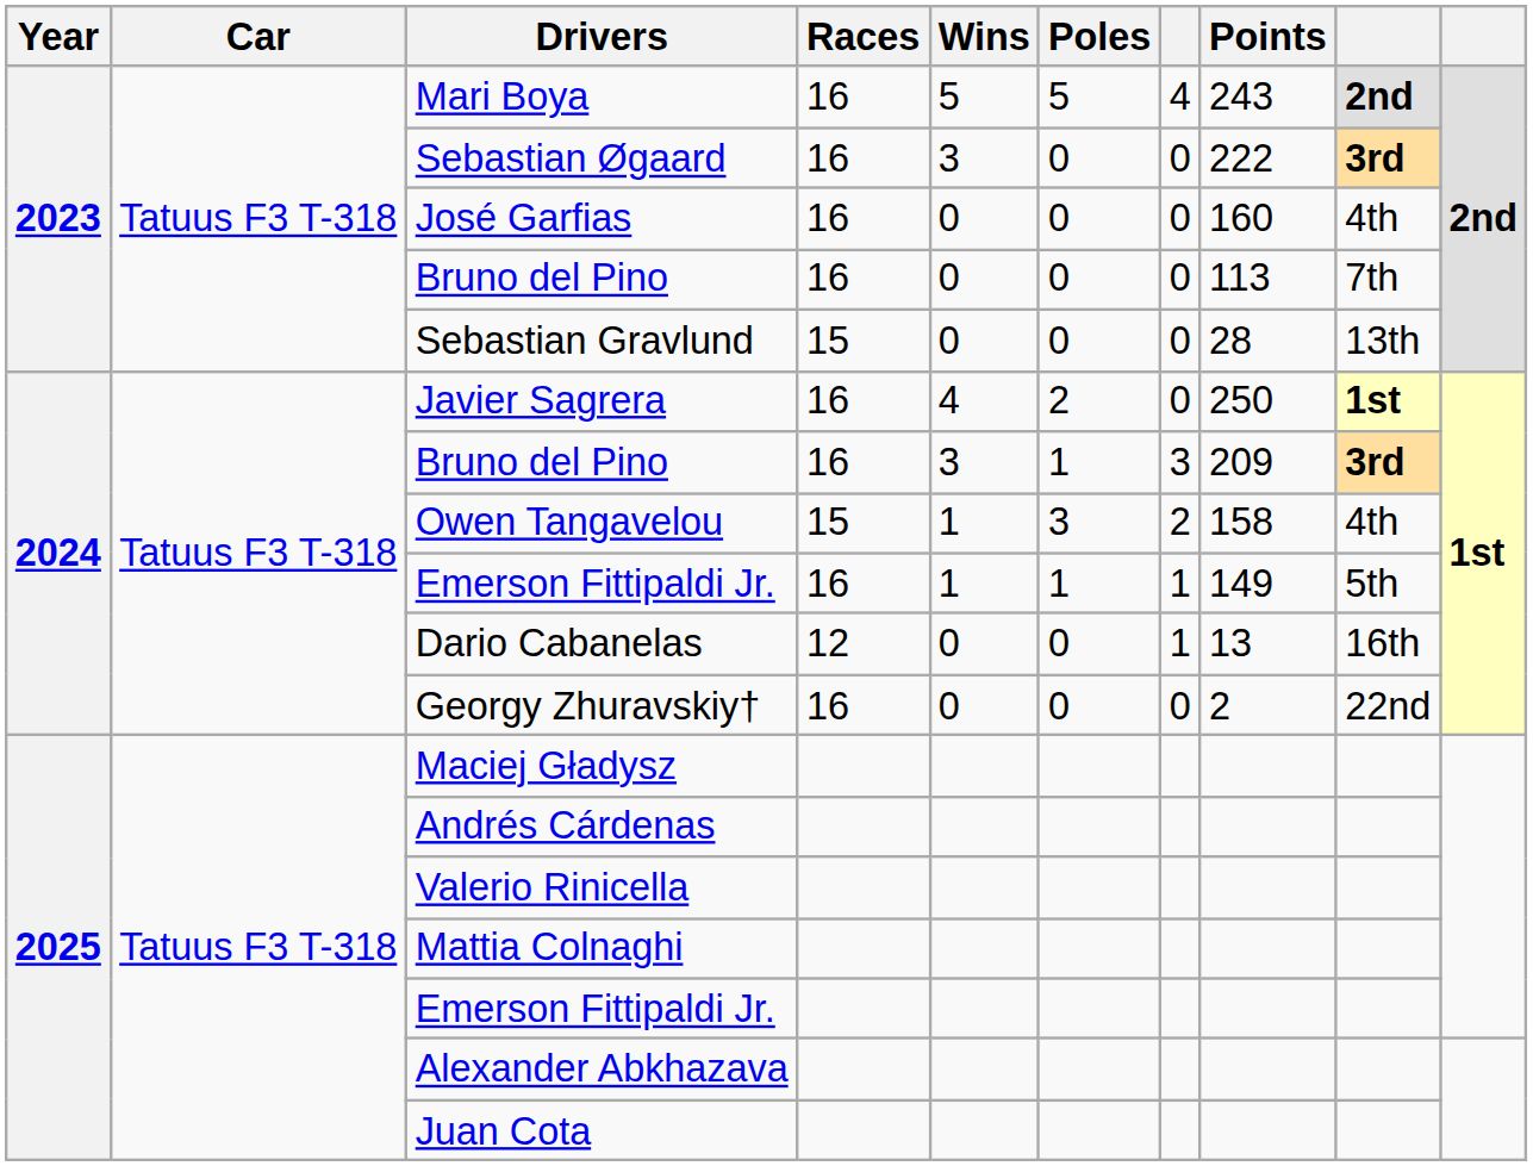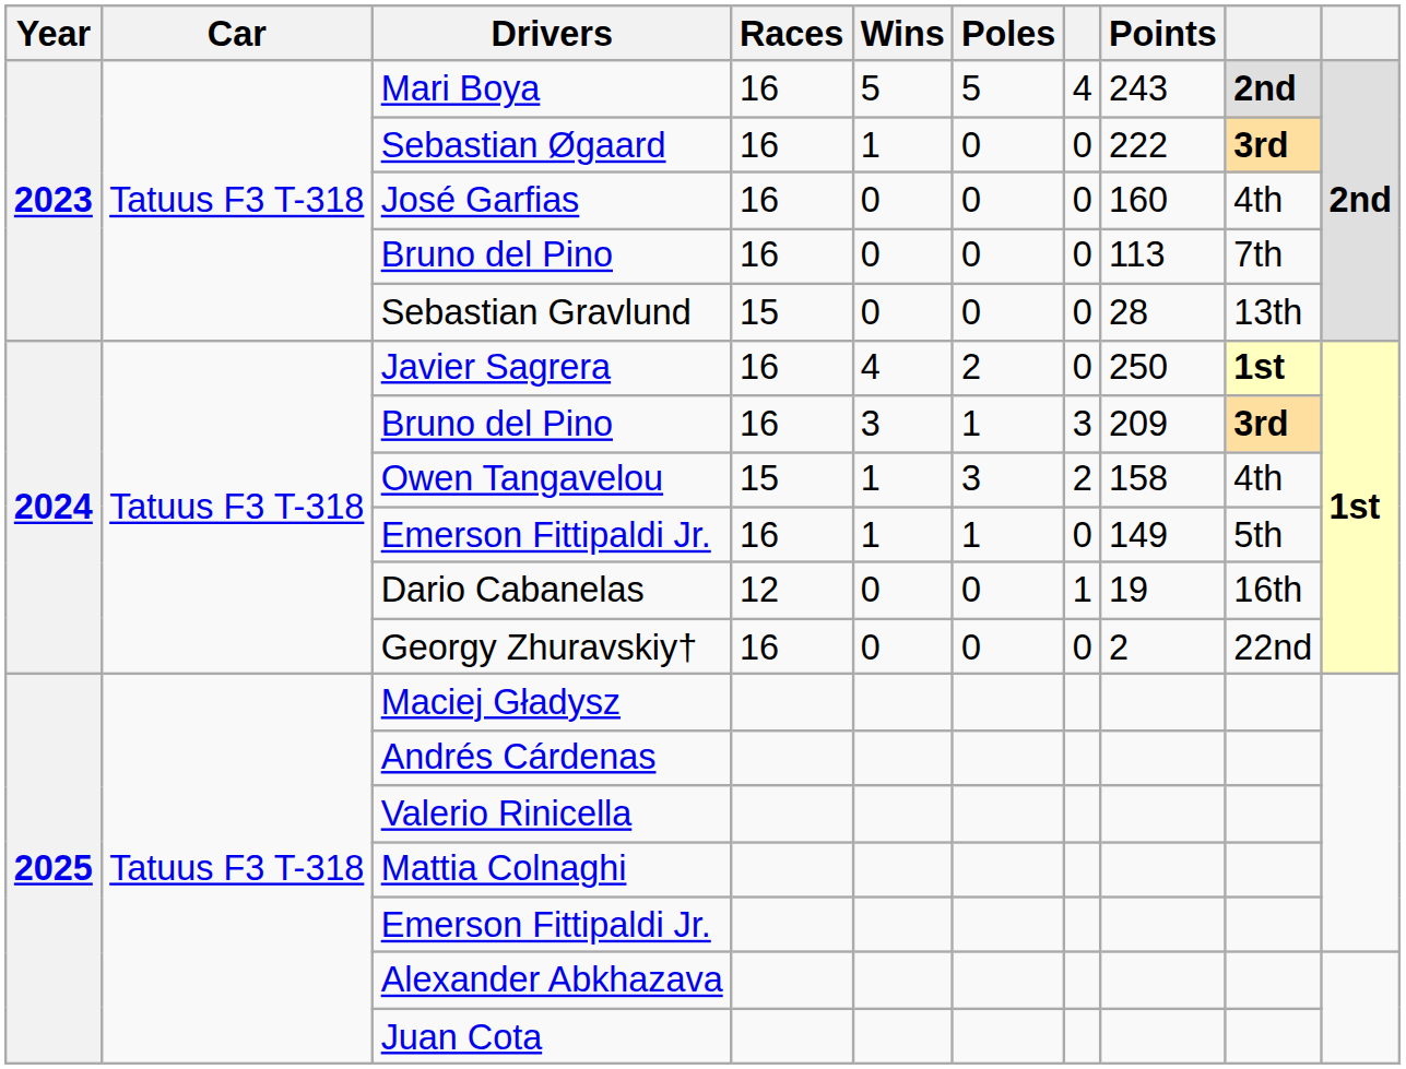Sebastian Øgaard | Wins: 3 -> 1
2024 / Emerson Fittipaldi Jr. | column 7: 1 -> 0
Dario Cabanelas | Points: 13 -> 19
